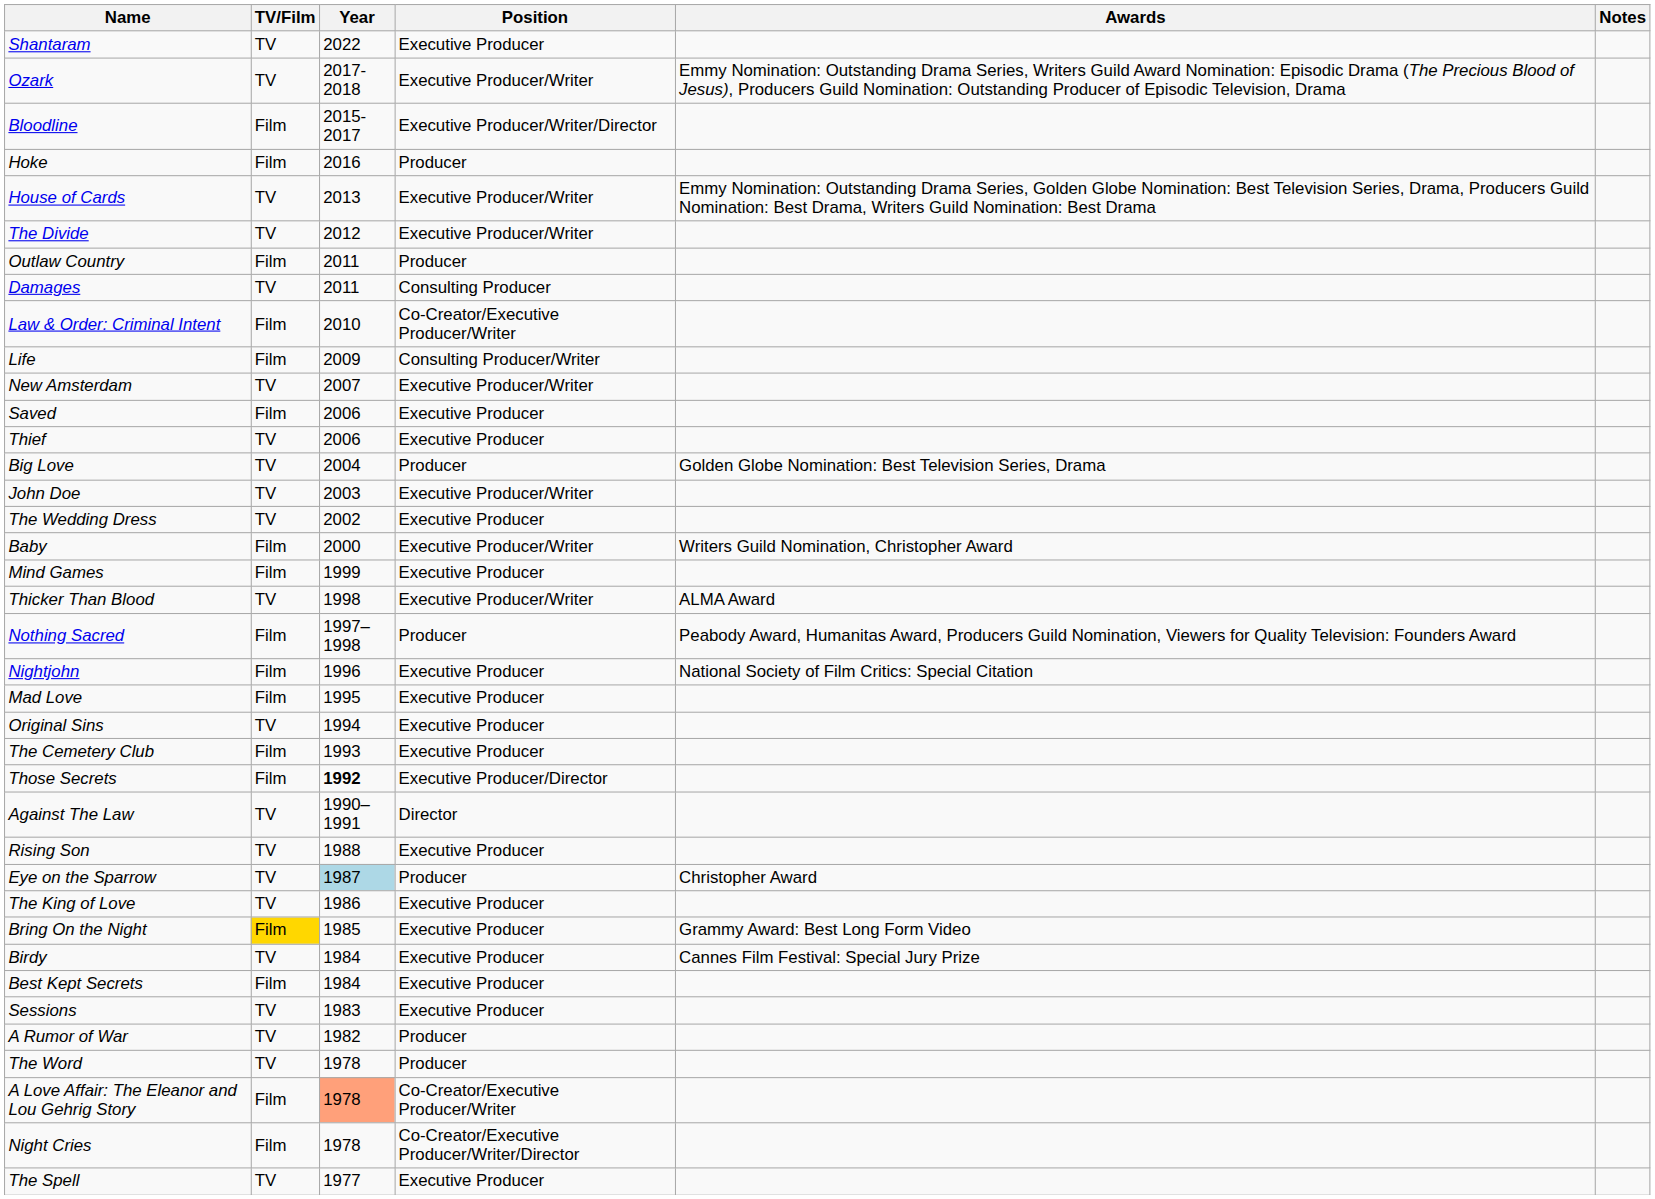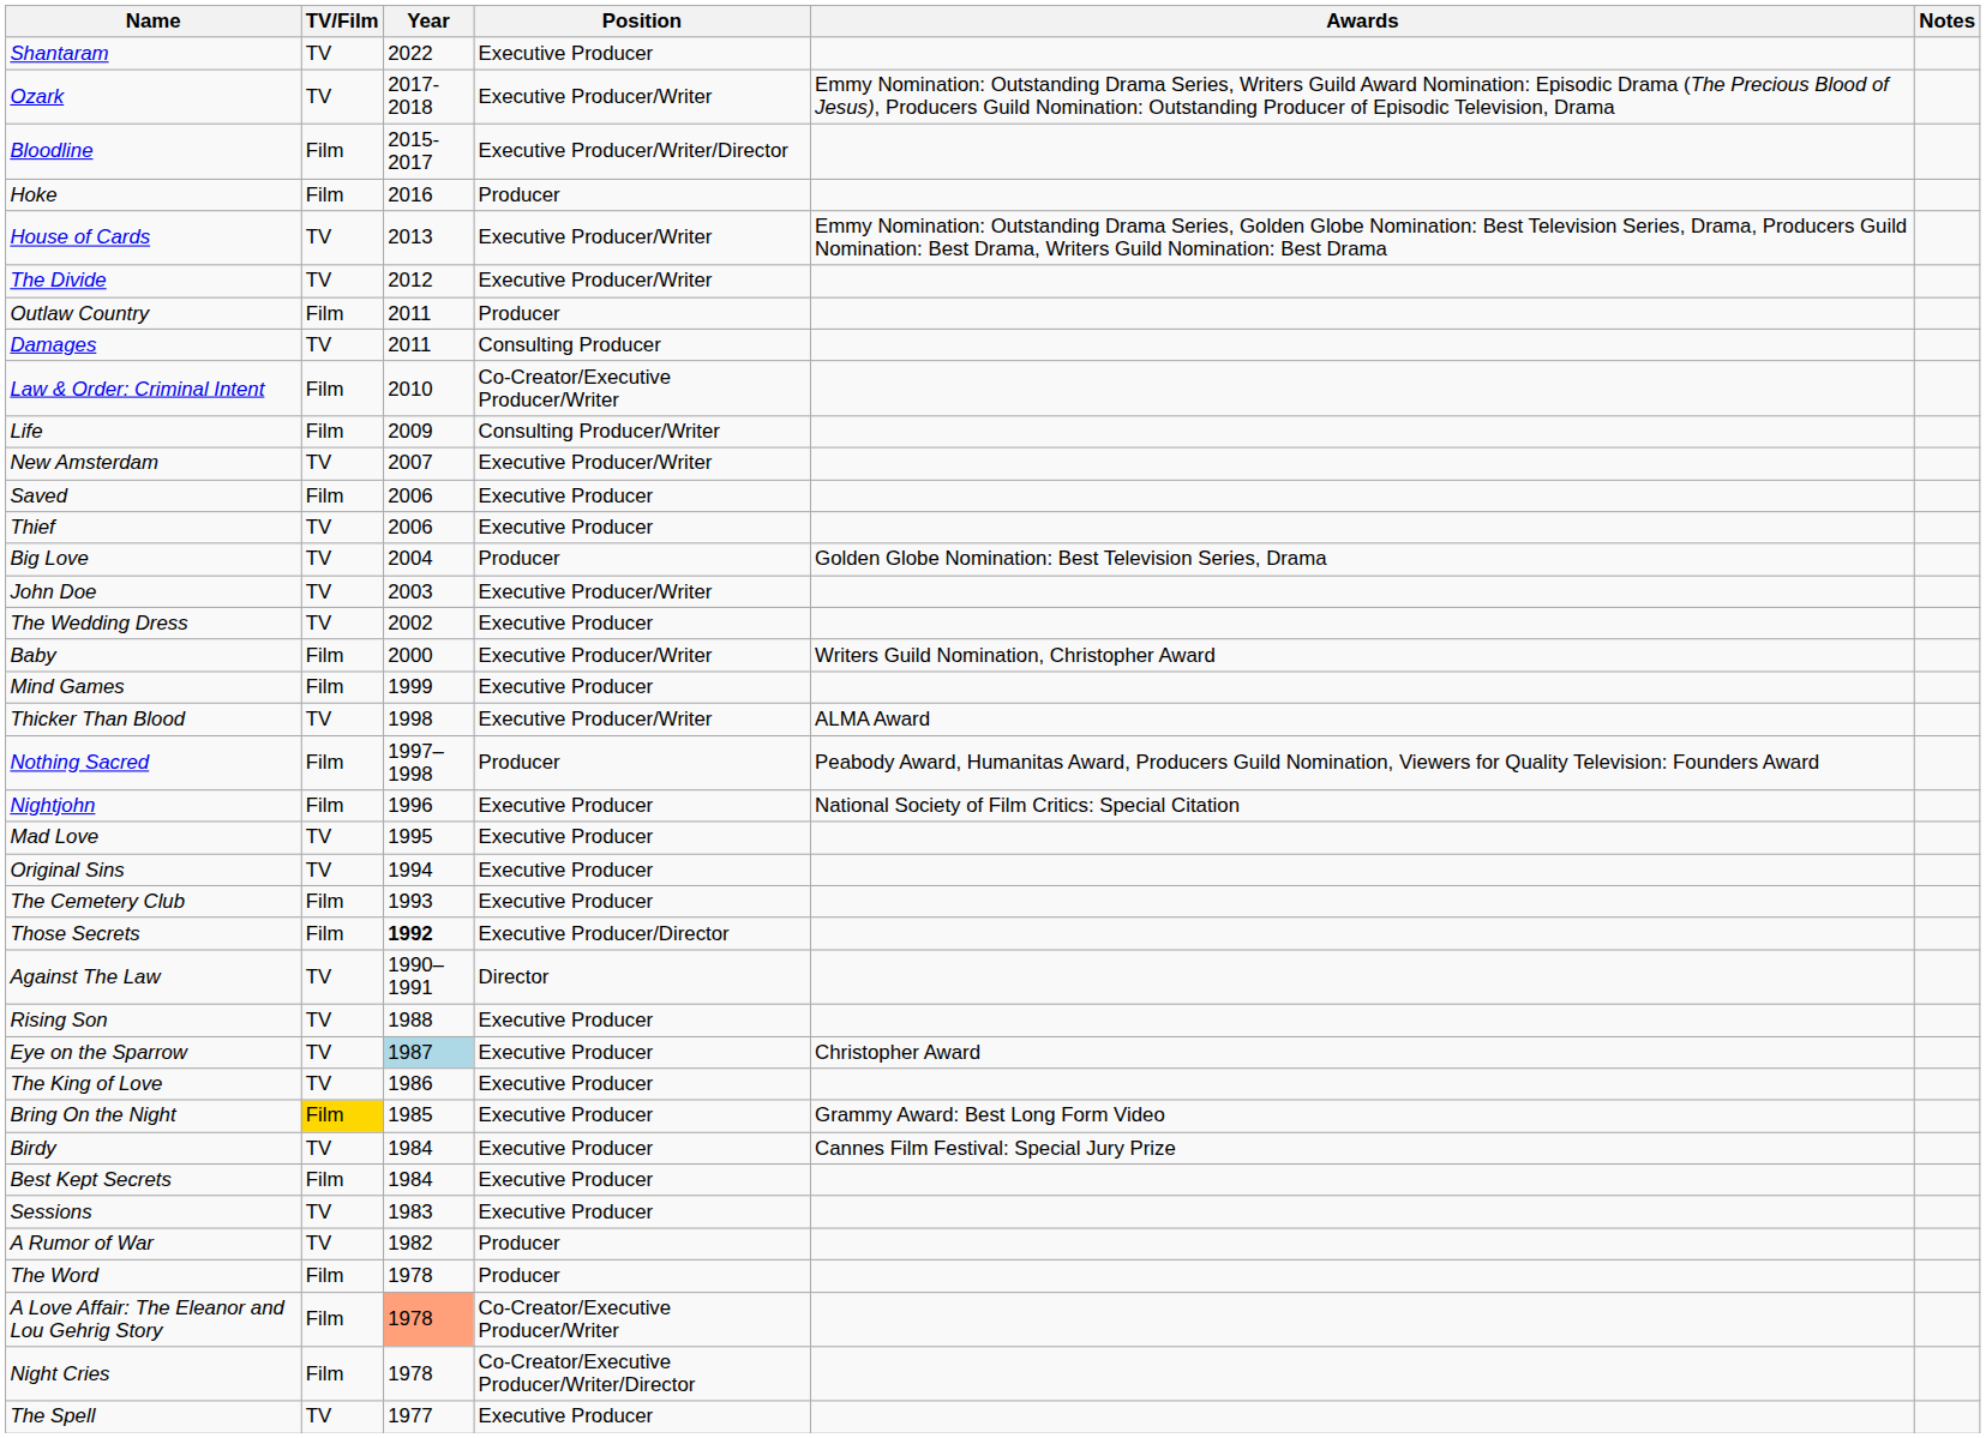Mad Love | TV/Film: Film -> TV
Eye on the Sparrow | Position: Producer -> Executive Producer
The Word | TV/Film: TV -> Film
